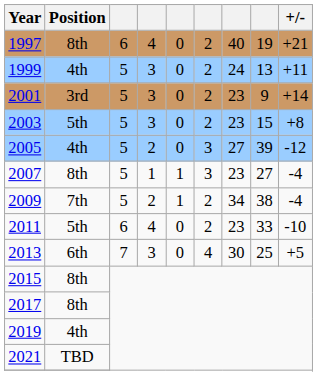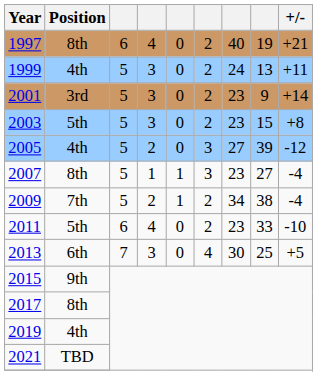2015 | Position: 8th -> 9th
